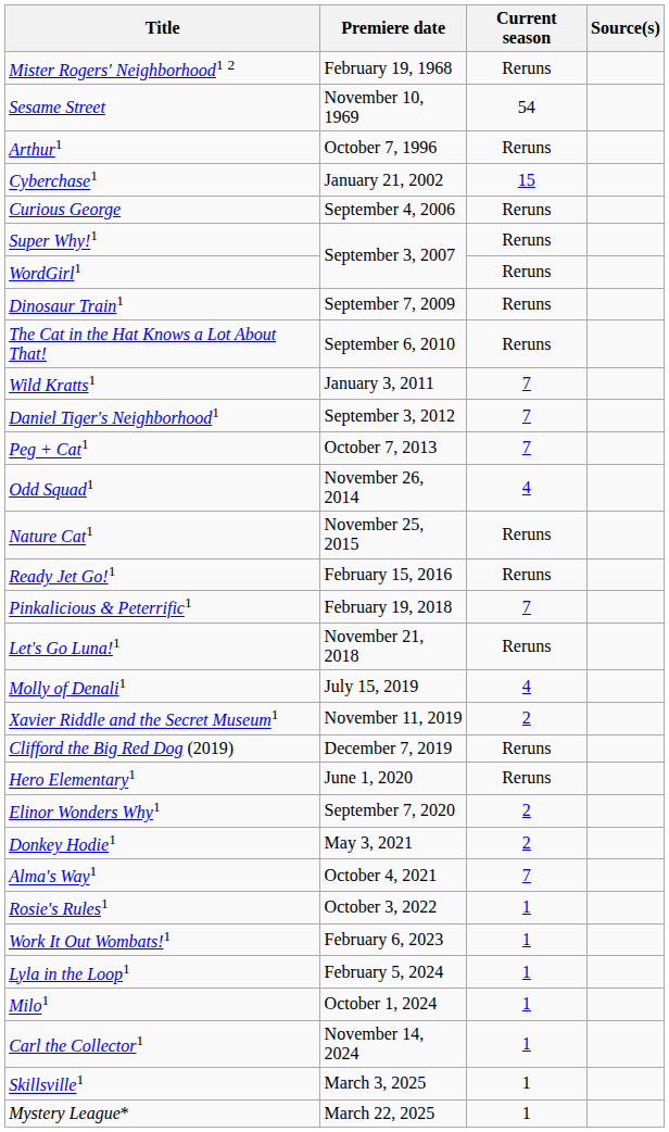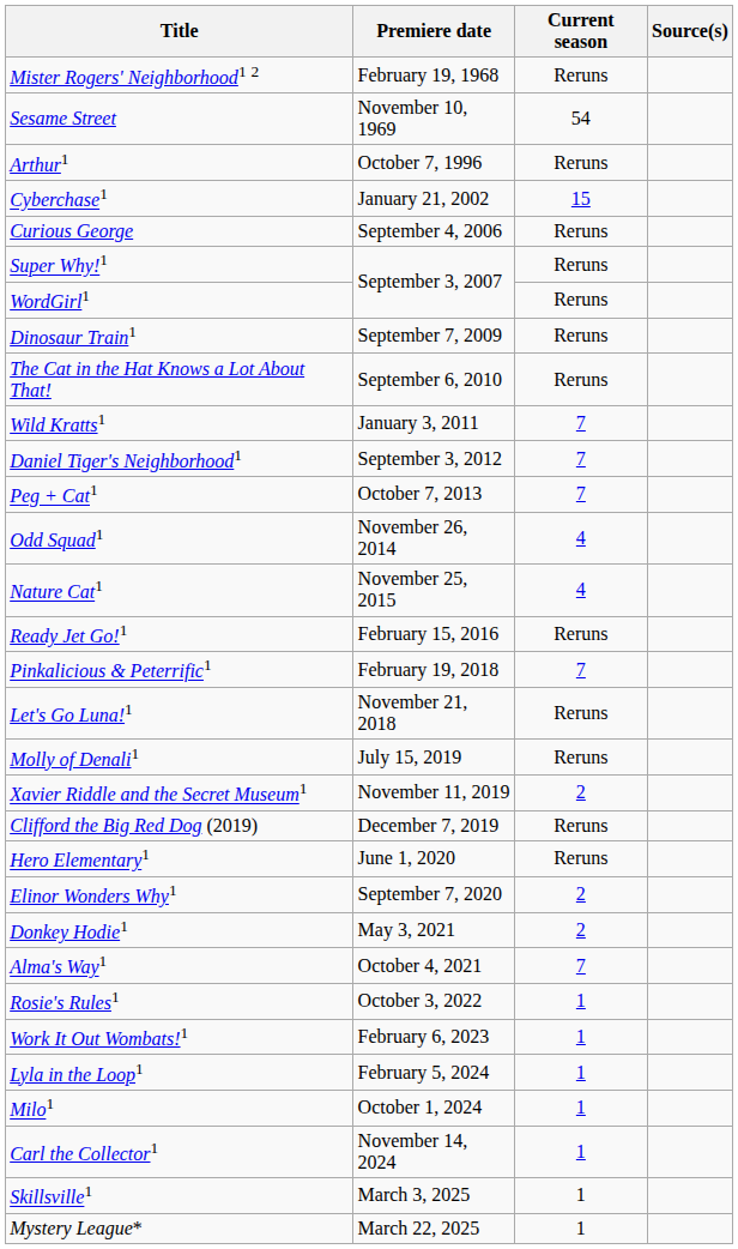Nature Cat1 | Current season: Reruns -> 4
Molly of Denali1 | Current season: 4 -> Reruns
